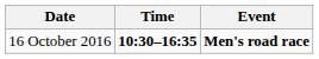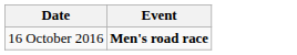- column: Time | 10:30–16:35
